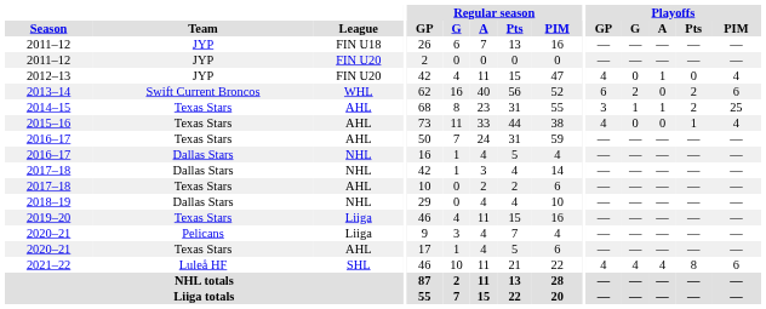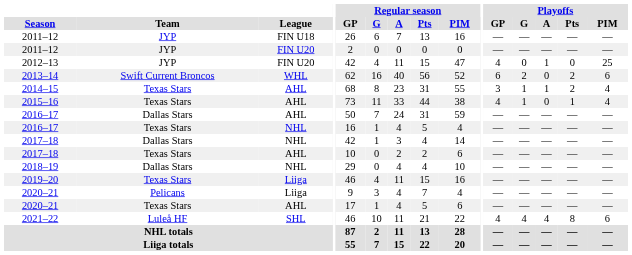2012–13 | Playoffs / PIM: 4 -> 25
2014–15 | Playoffs / PIM: 25 -> 4
2015–16 | Playoffs / G: 0 -> 1
2016–17 / AHL | Team: Texas Stars -> Dallas Stars
2016–17 / NHL | Team: Dallas Stars -> Texas Stars
